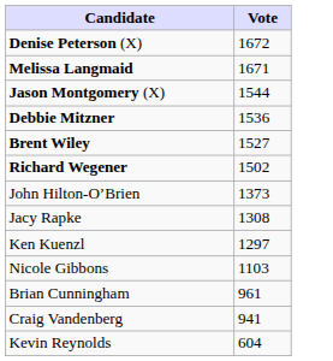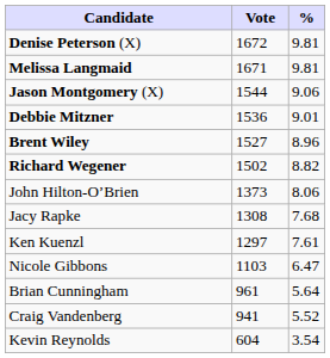+ column: % | 9.81 | 9.81 | 9.06 | 9.01 | 8.96 | 8.82 | 8.06 | 7.68 | 7.61 | 6.47 | 5.64 | 5.52 | 3.54
